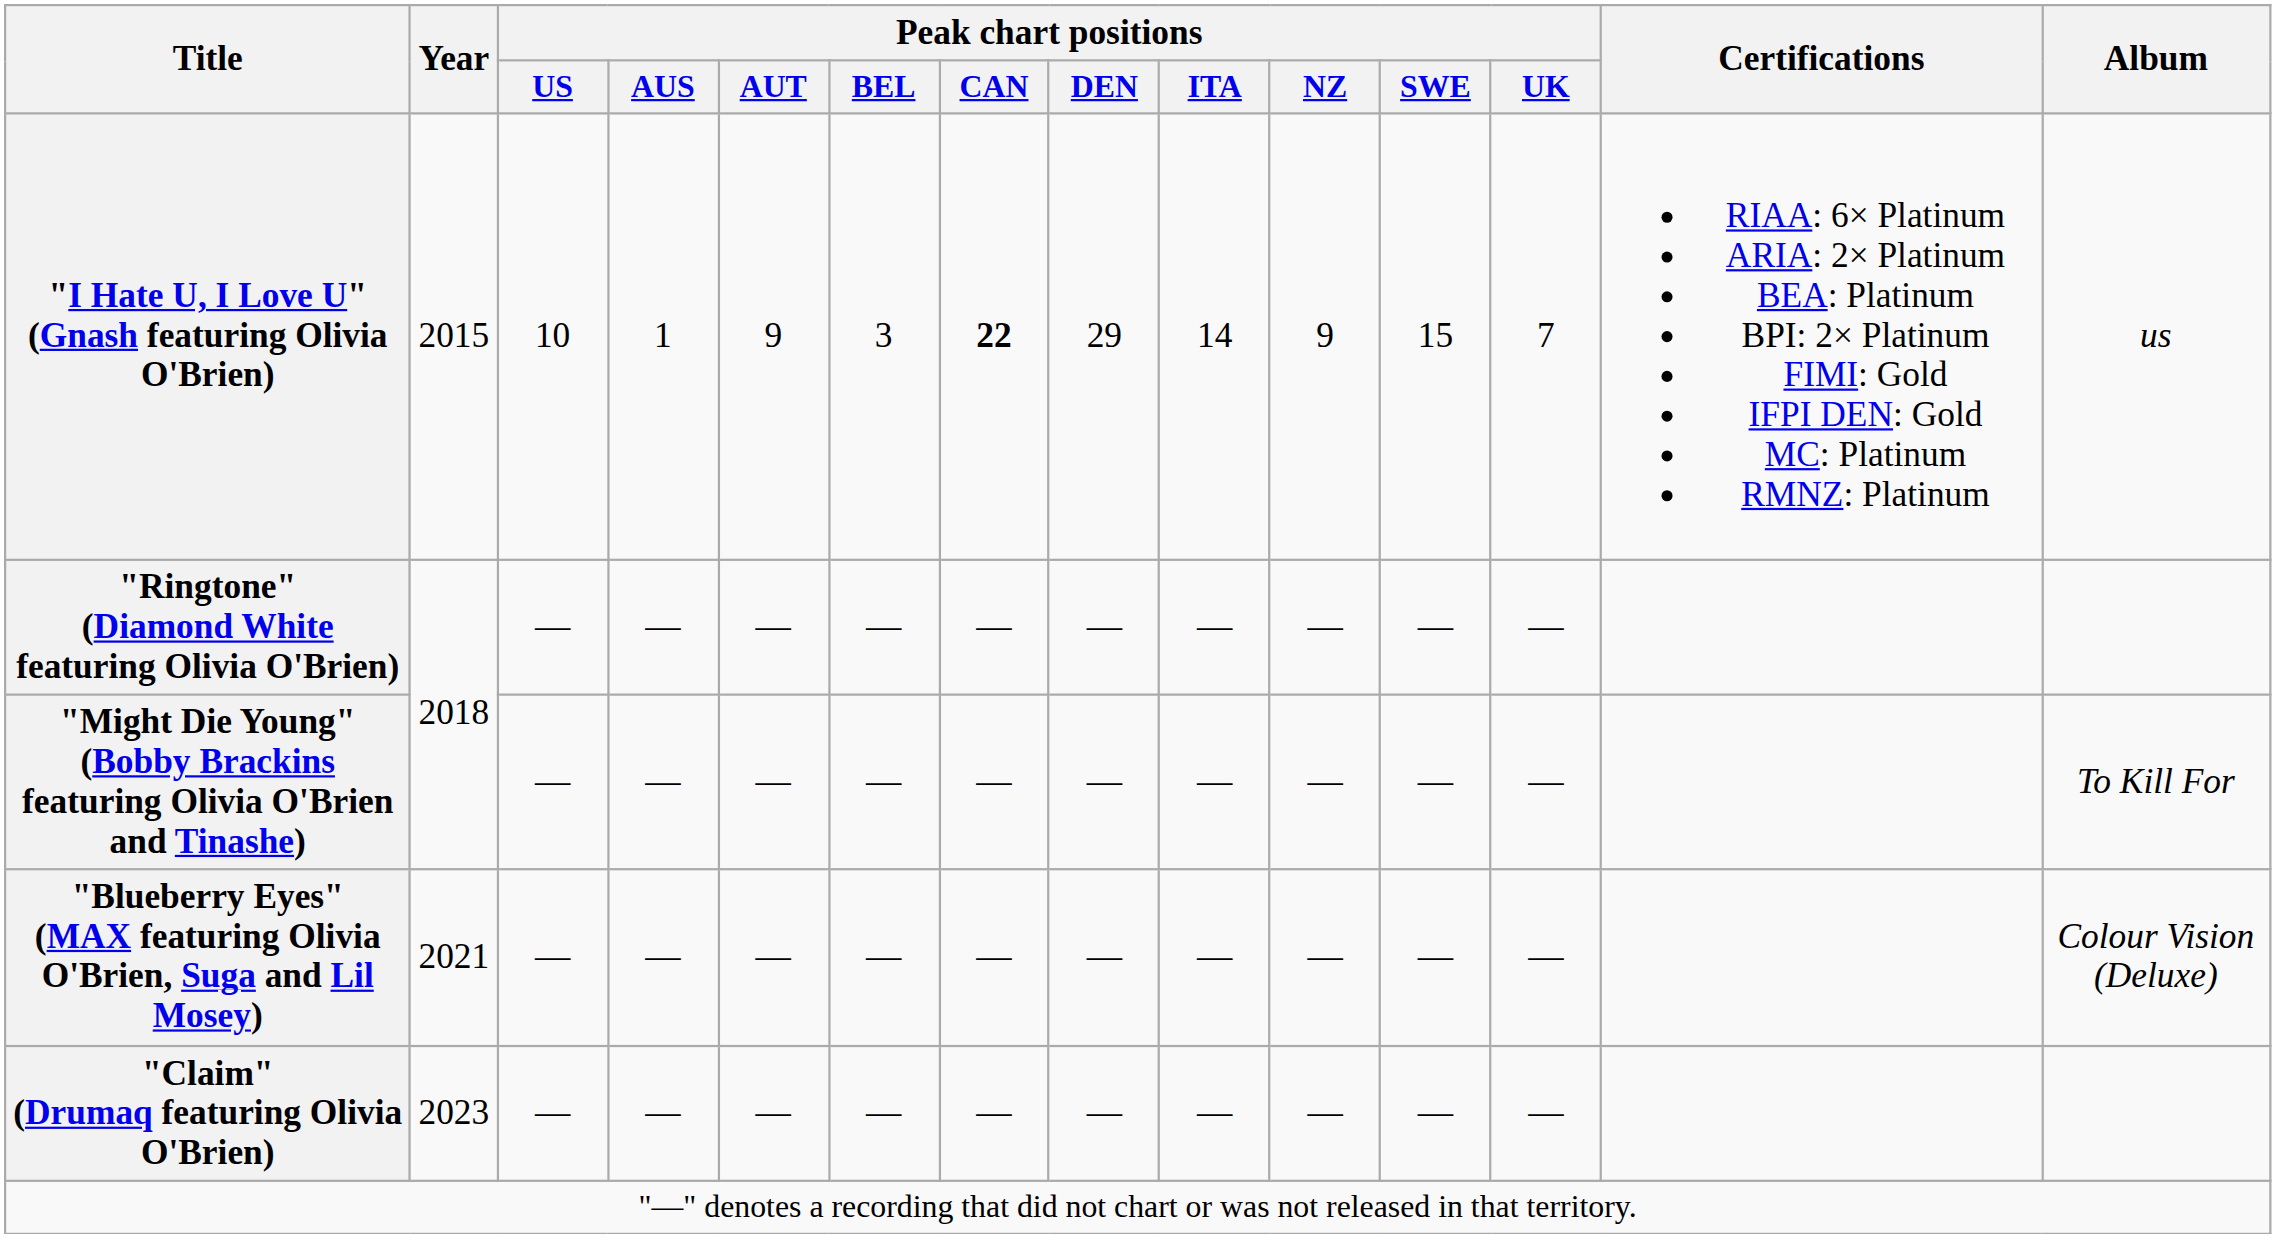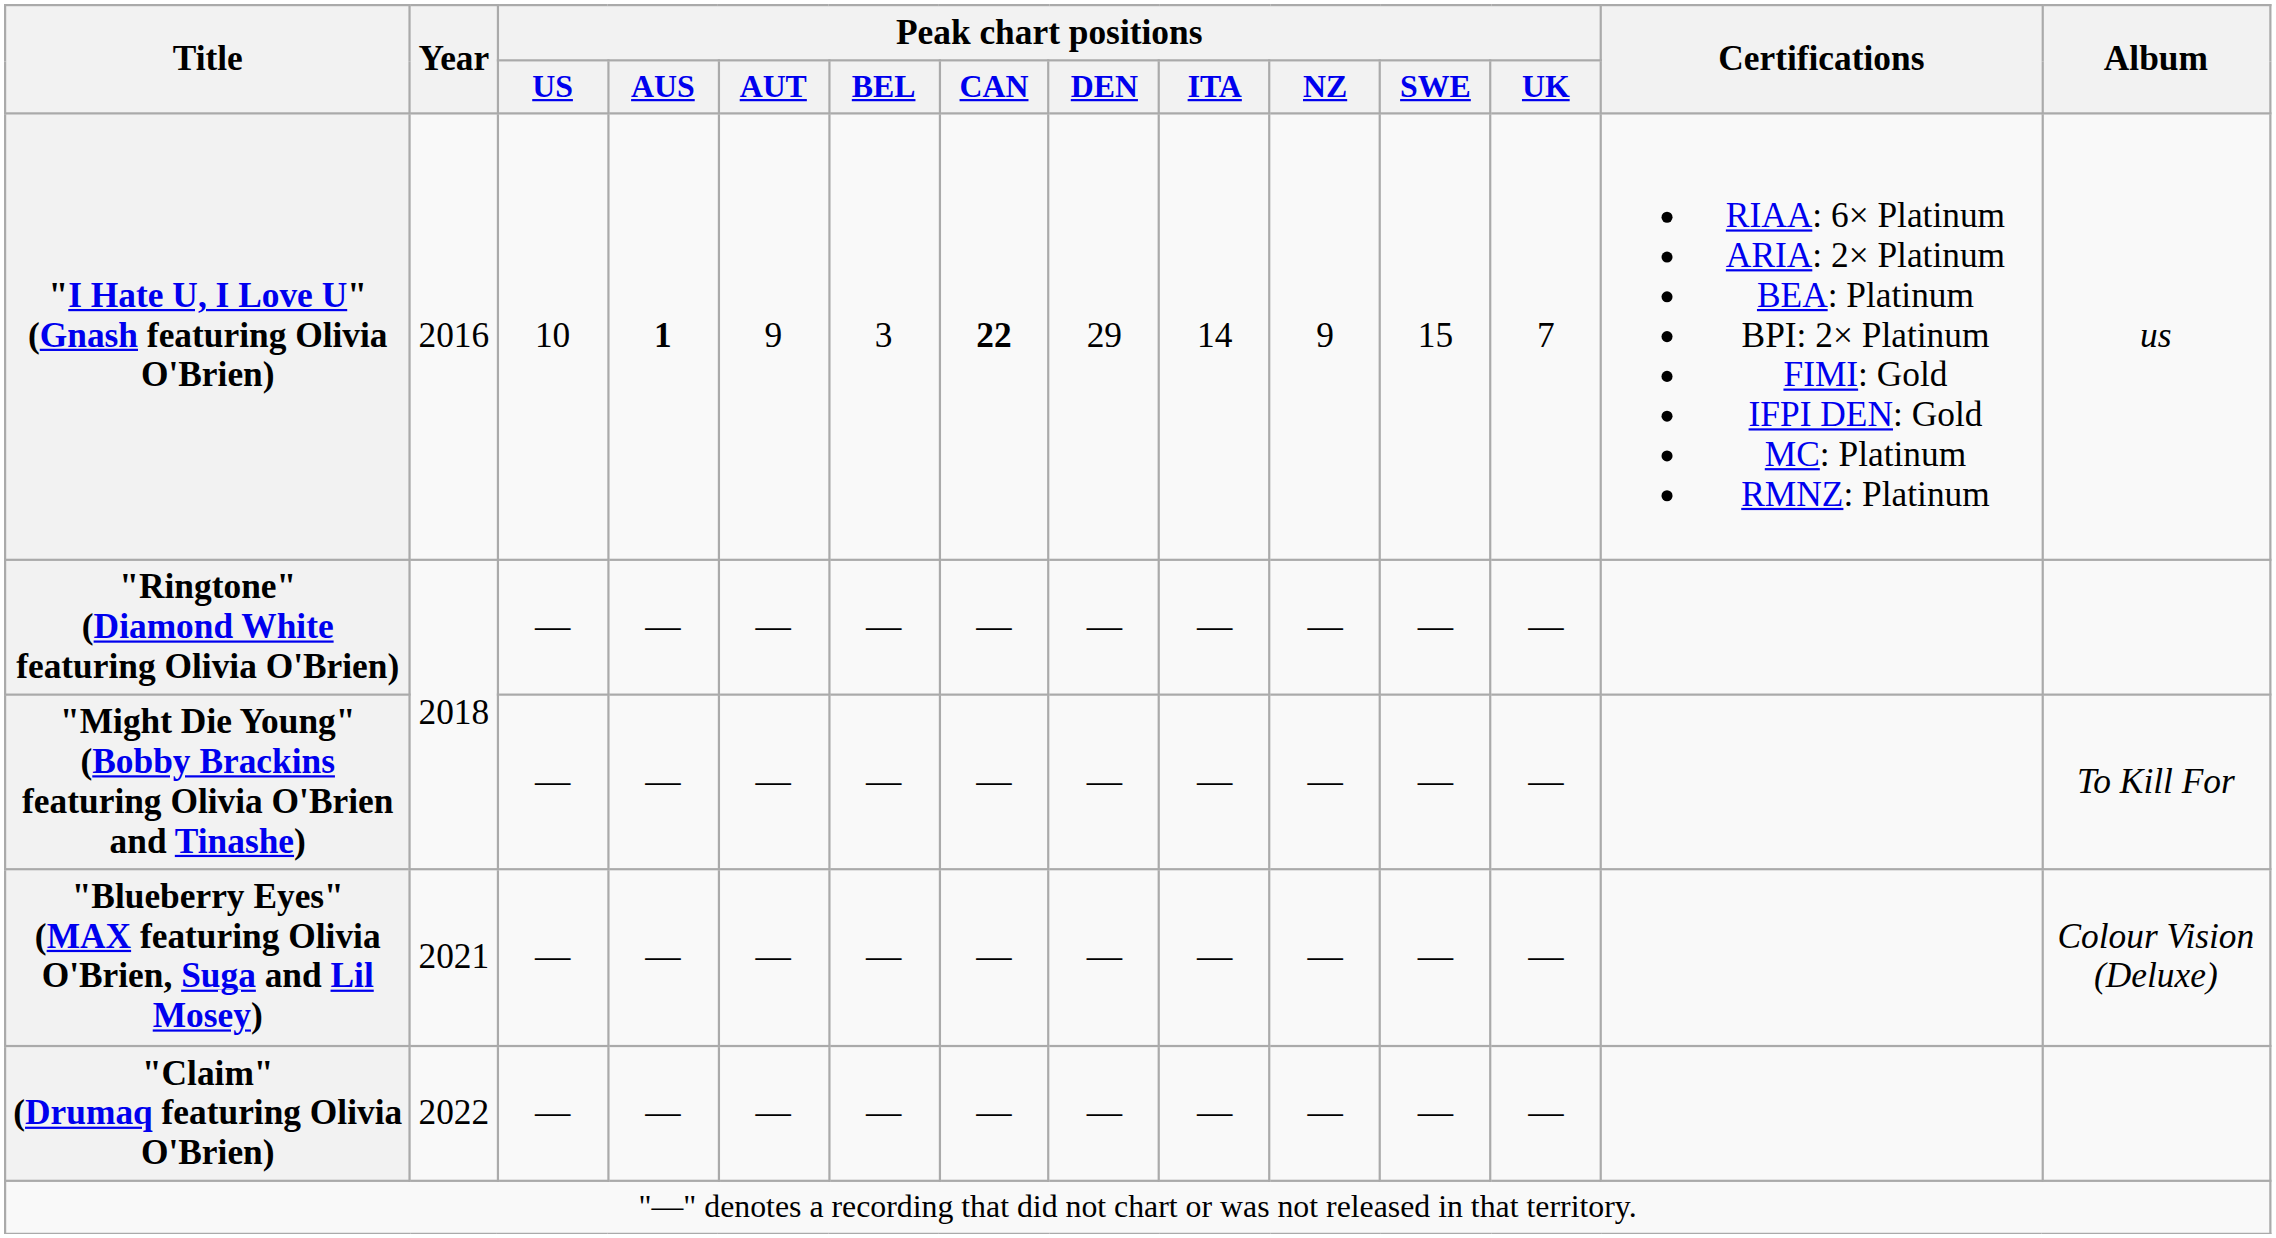"I Hate U, I Love U" (Gnash featuring Olivia O'Brien) | Year: 2015 -> 2016
"I Hate U, I Love U" (Gnash featuring Olivia O'Brien) | Peak chart positions / AUS: normal -> bold
"Claim" (Drumaq featuring Olivia O'Brien) | Year: 2023 -> 2022
